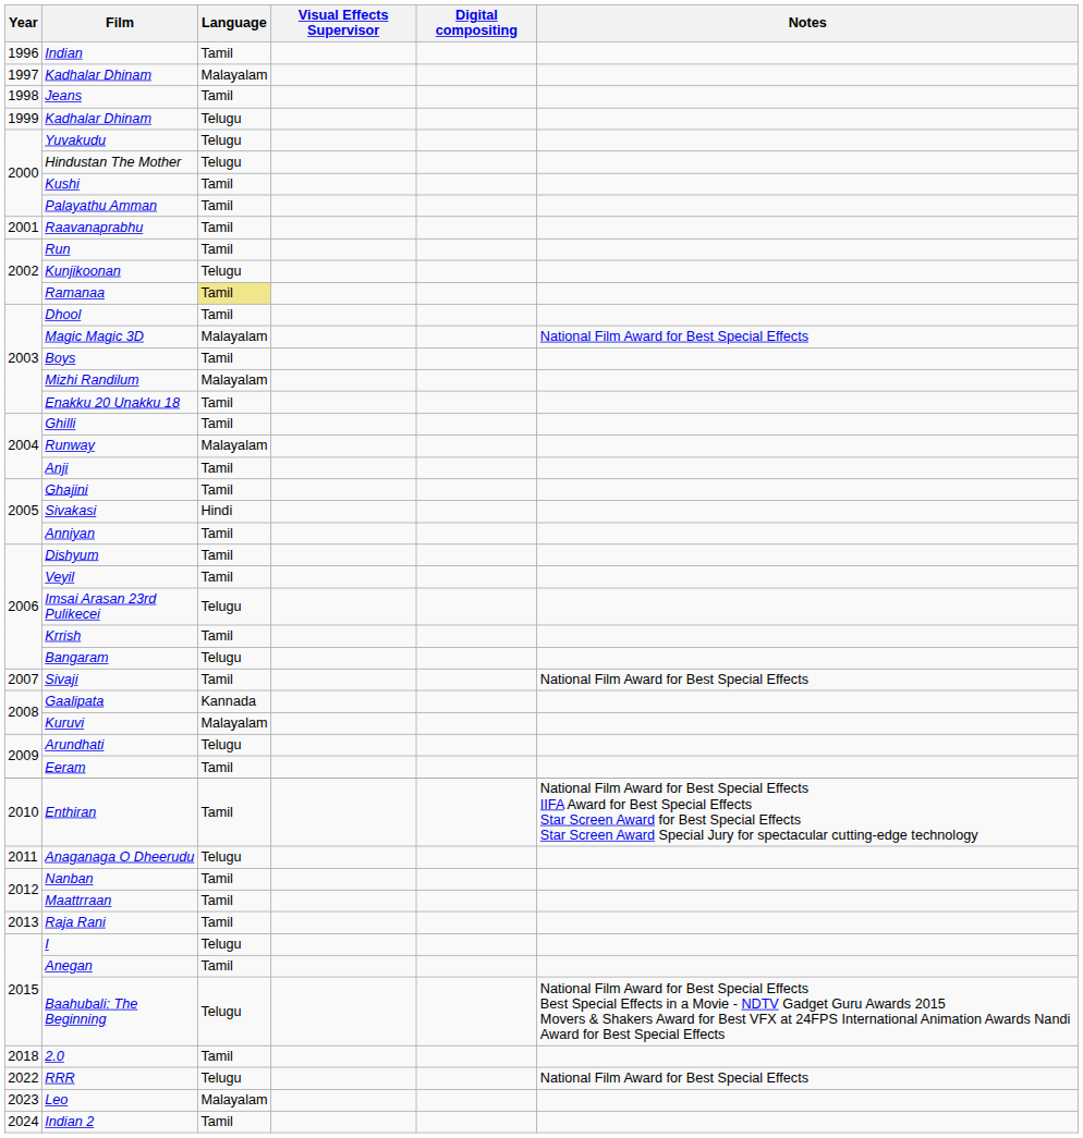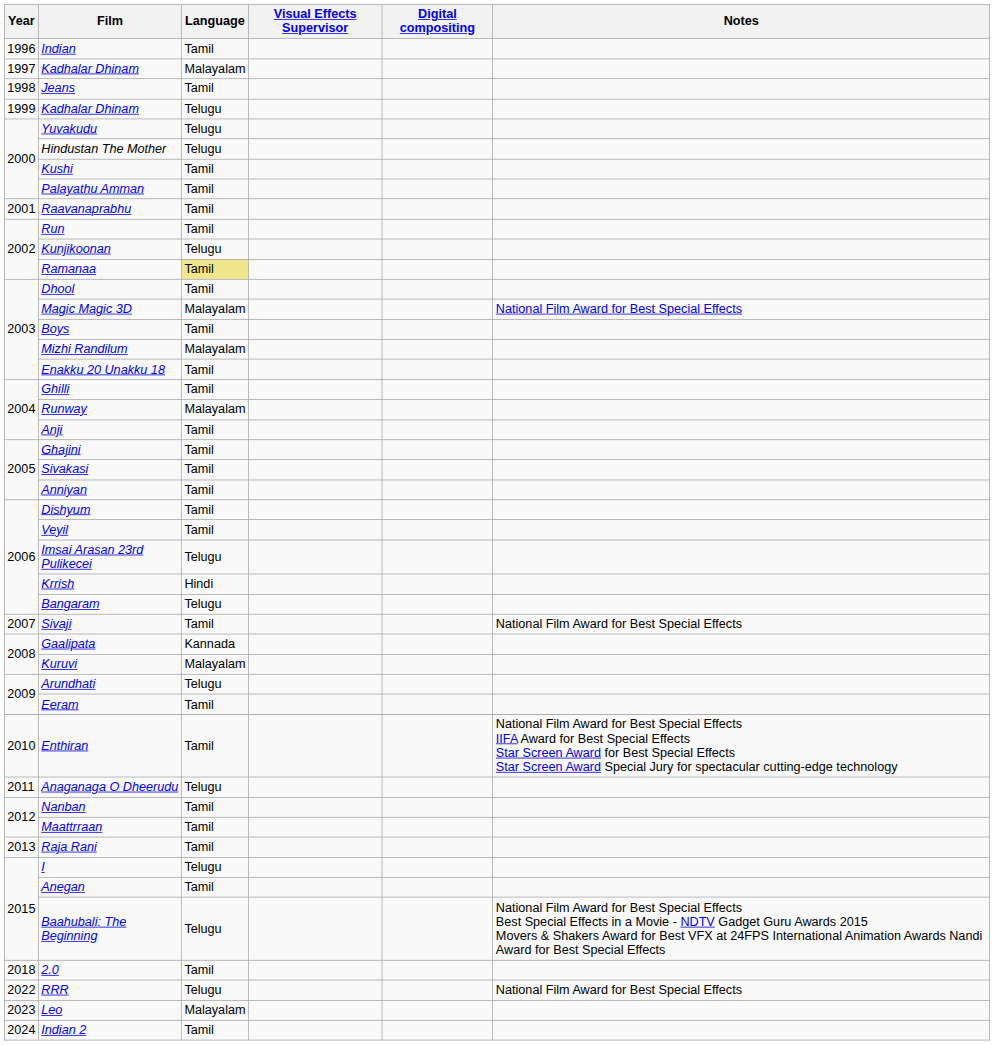Sivakasi | Language: Hindi -> Tamil
Krrish | Language: Tamil -> Hindi
